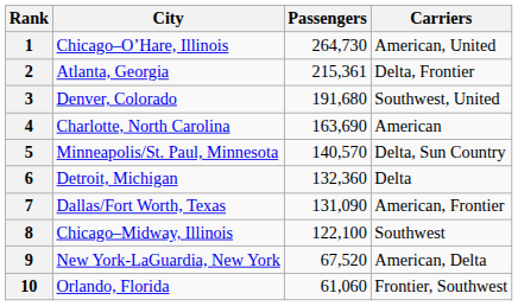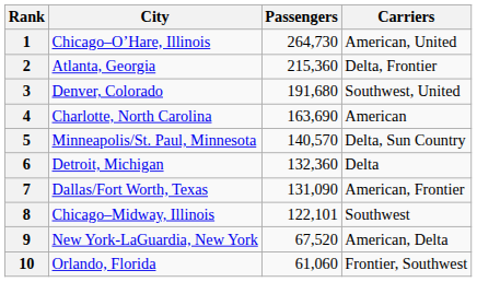2 | Passengers: 215,361 -> 215,360
8 | Passengers: 122,100 -> 122,101
